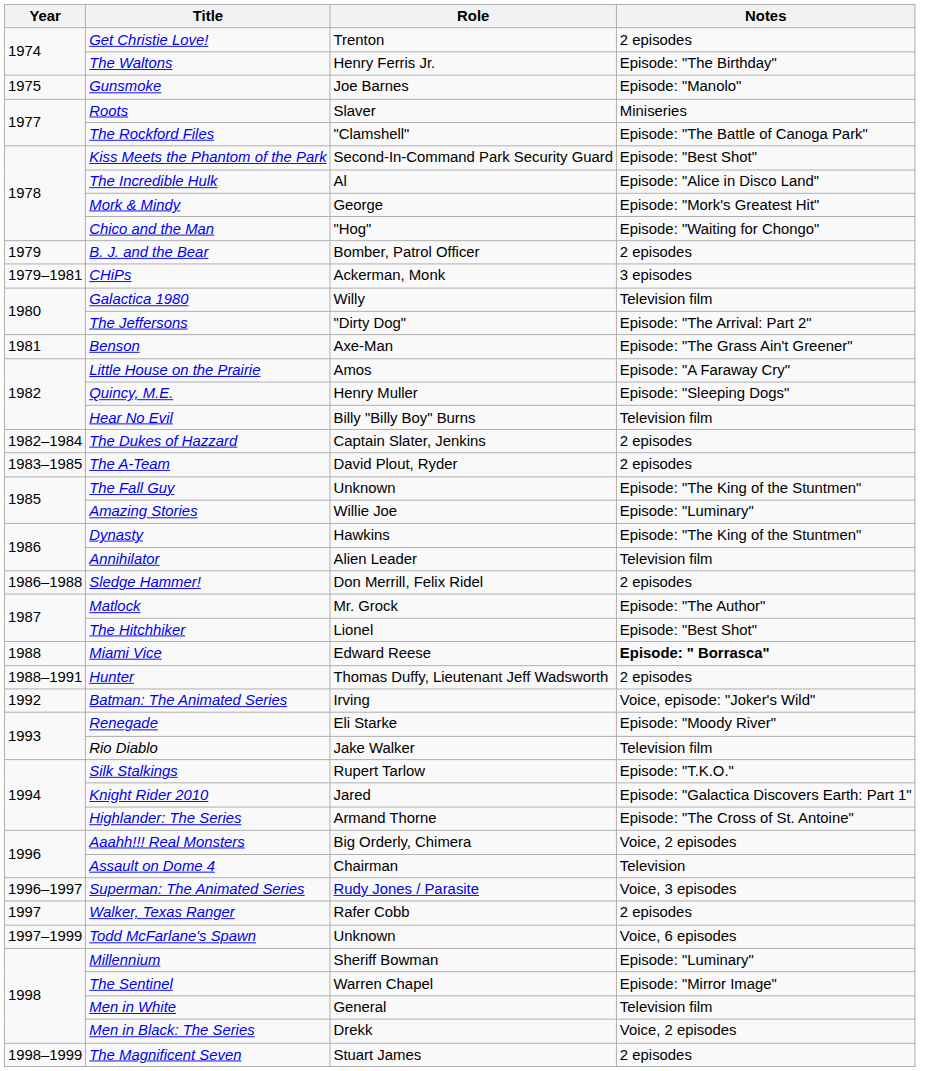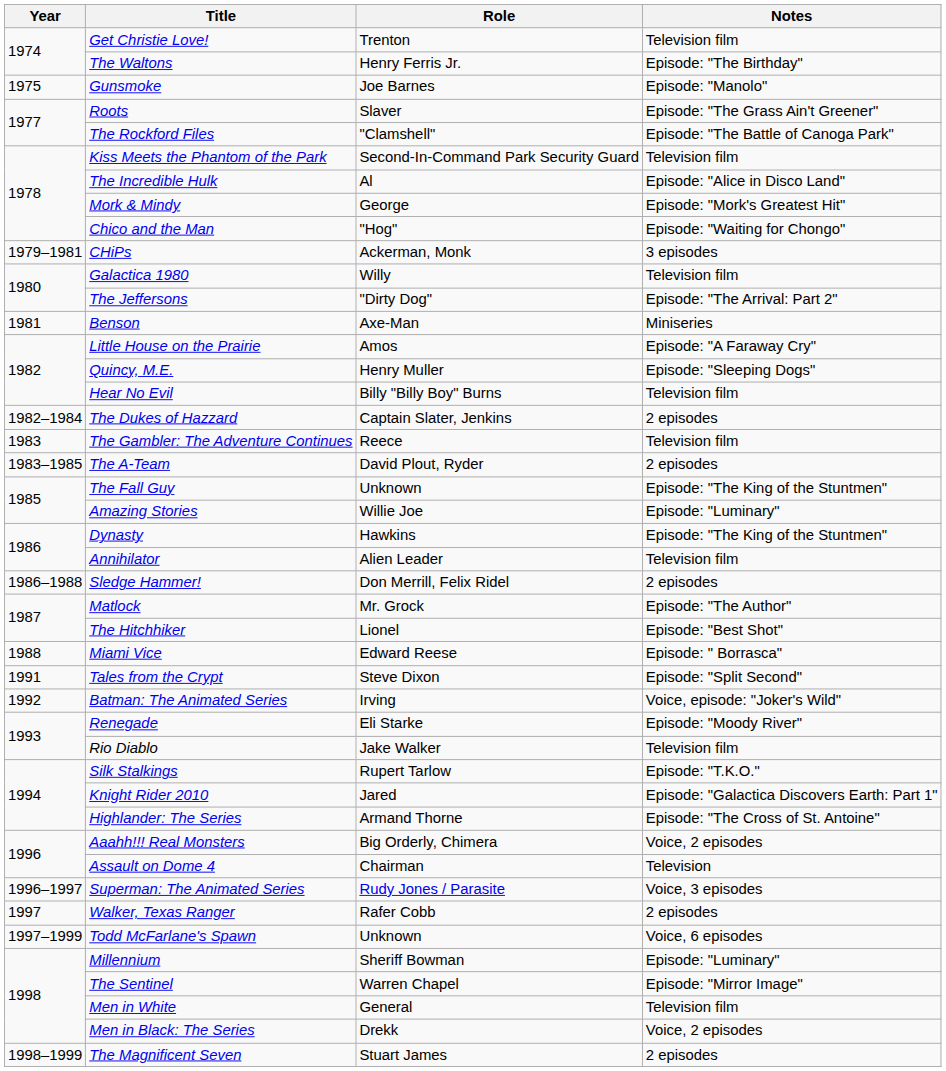Get Christie Love! | Notes: 2 episodes -> Television film
Roots | Notes: Miniseries -> Episode: "The Grass Ain't Greener"
Kiss Meets the Phantom of the Park | Notes: Episode: "Best Shot" -> Television film
- row: 1979 | B. J. and the Bear | Bomber, Patrol Officer | 2 episodes
Benson | Notes: Episode: "The Grass Ain't Greener" -> Miniseries
+ row: 1983 | The Gambler: The Adventure Continues | Reece | Television film
Miami Vice | Notes: bold -> normal
- row: 1988–1991 | Hunter | Thomas Duffy, Lieutenant Jeff Wadsworth | 2 episodes
+ row: 1991 | Tales from the Crypt | Steve Dixon | Episode: "Split Second"
